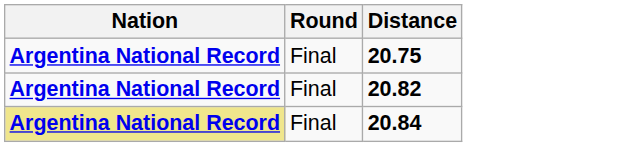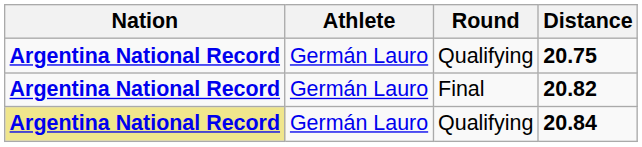+ column: Athlete | Germán Lauro | Germán Lauro | Germán Lauro
20.75 | Round: Final -> Qualifying
20.84 | Round: Final -> Qualifying
